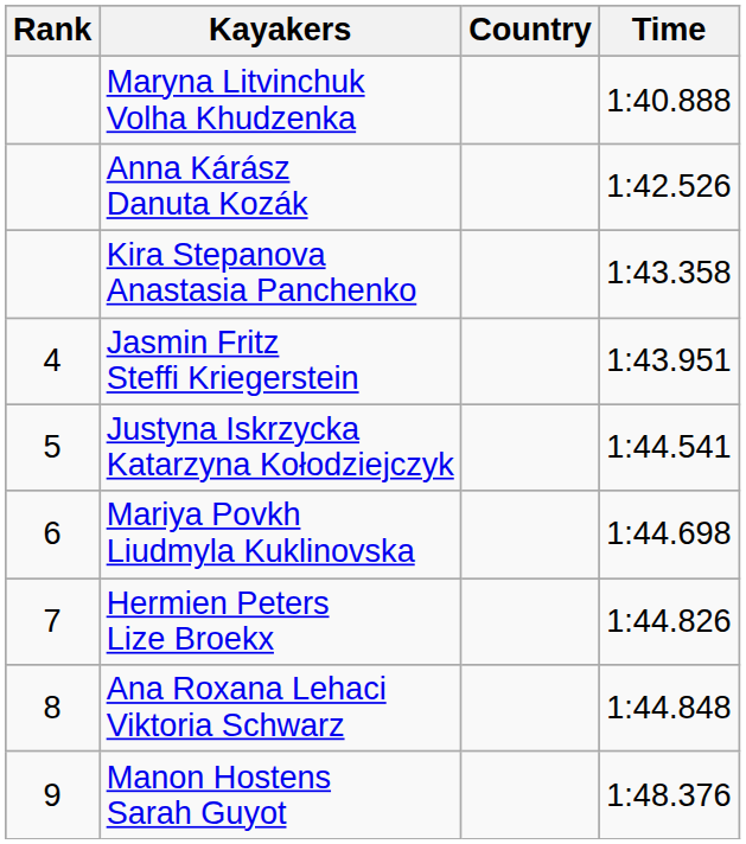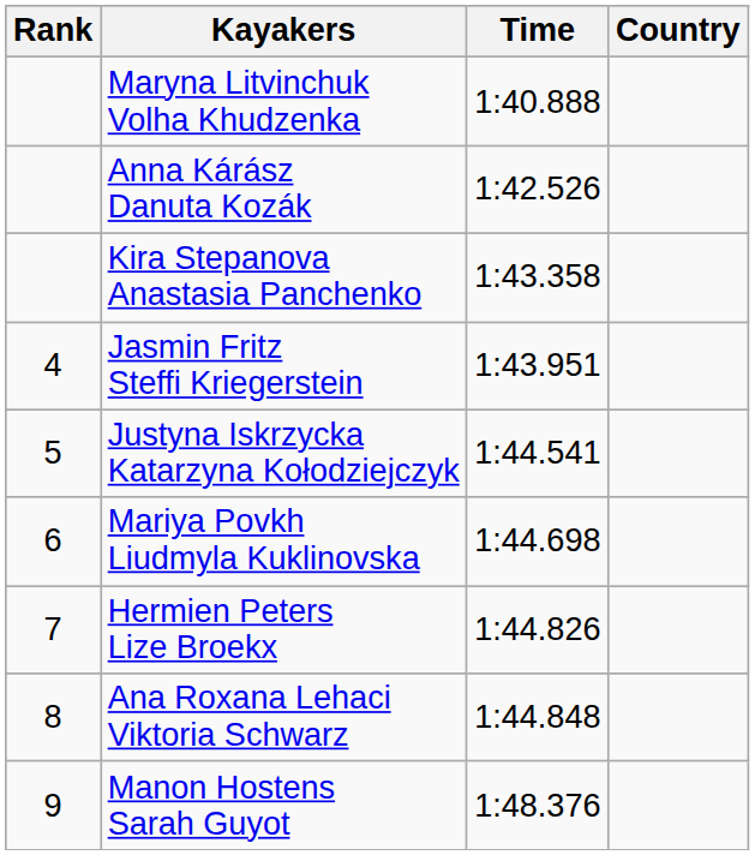columns swapped: Country <-> Time
